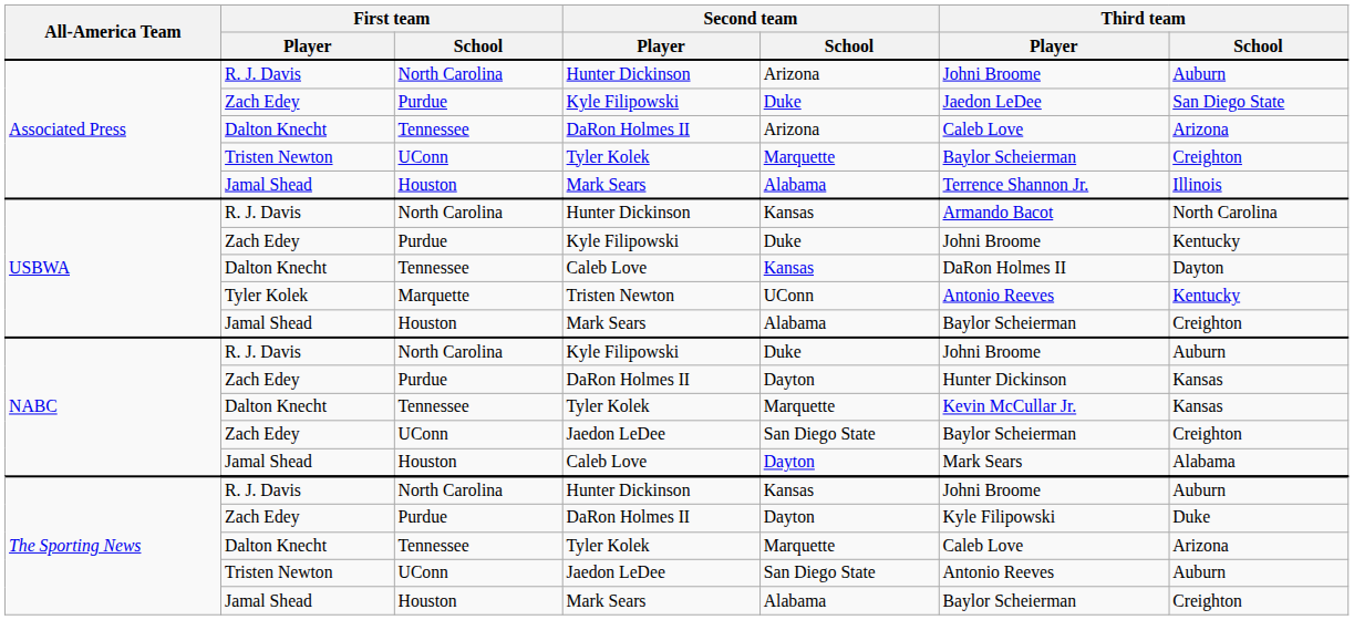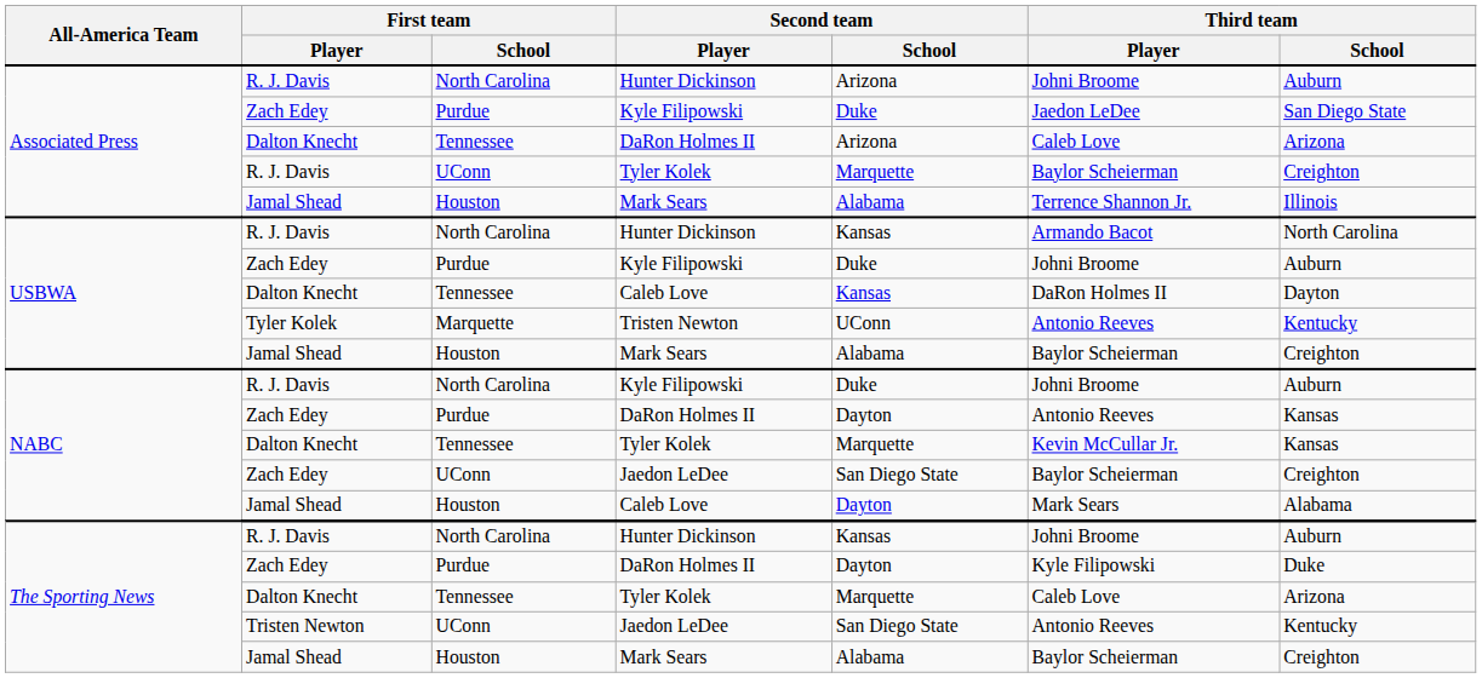Associated Press / Tyler Kolek | First team / Player: Tristen Newton -> R. J. Davis
USBWA / Kyle Filipowski | Third team / School: Kentucky -> Auburn
NABC / DaRon Holmes II | Third team / Player: Hunter Dickinson -> Antonio Reeves
The Sporting News / Jaedon LeDee | Third team / School: Auburn -> Kentucky
